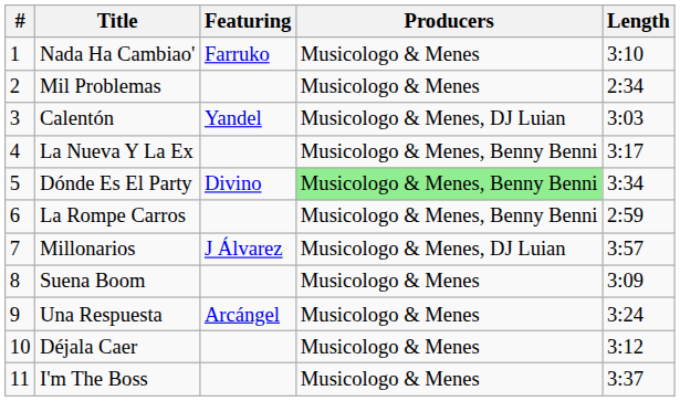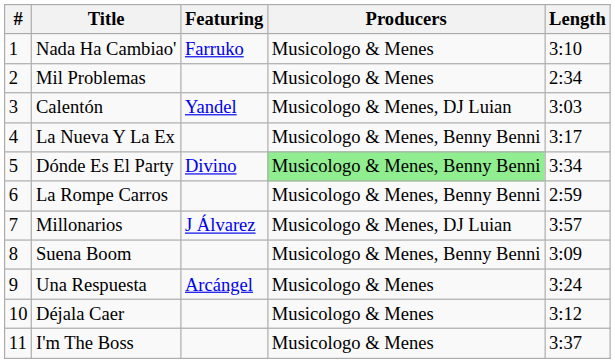Suena Boom | Producers: Musicologo & Menes -> Musicologo & Menes, Benny Benni
